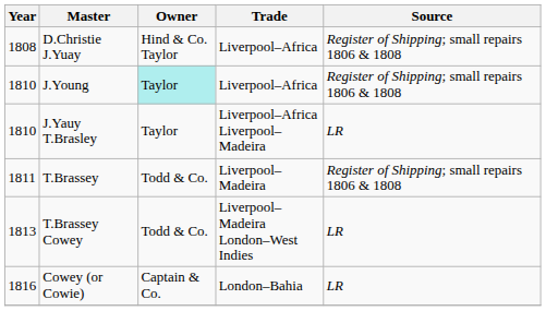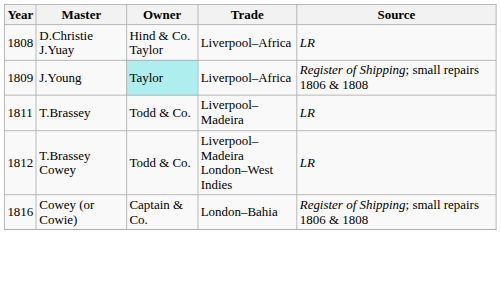D.Christie J.Yuay | Source: Register of Shipping; small repairs 1806 & 1808 -> LR
J.Young | Year: 1810 -> 1809
- row: 1810 | J.Yauy T.Brasley | Taylor | Liverpool–Africa Liverpool–Madeira | LR
T.Brassey | Source: Register of Shipping; small repairs 1806 & 1808 -> LR
T.Brassey Cowey | Year: 1813 -> 1812
Cowey (or Cowie) | Source: LR -> Register of Shipping; small repairs 1806 & 1808
